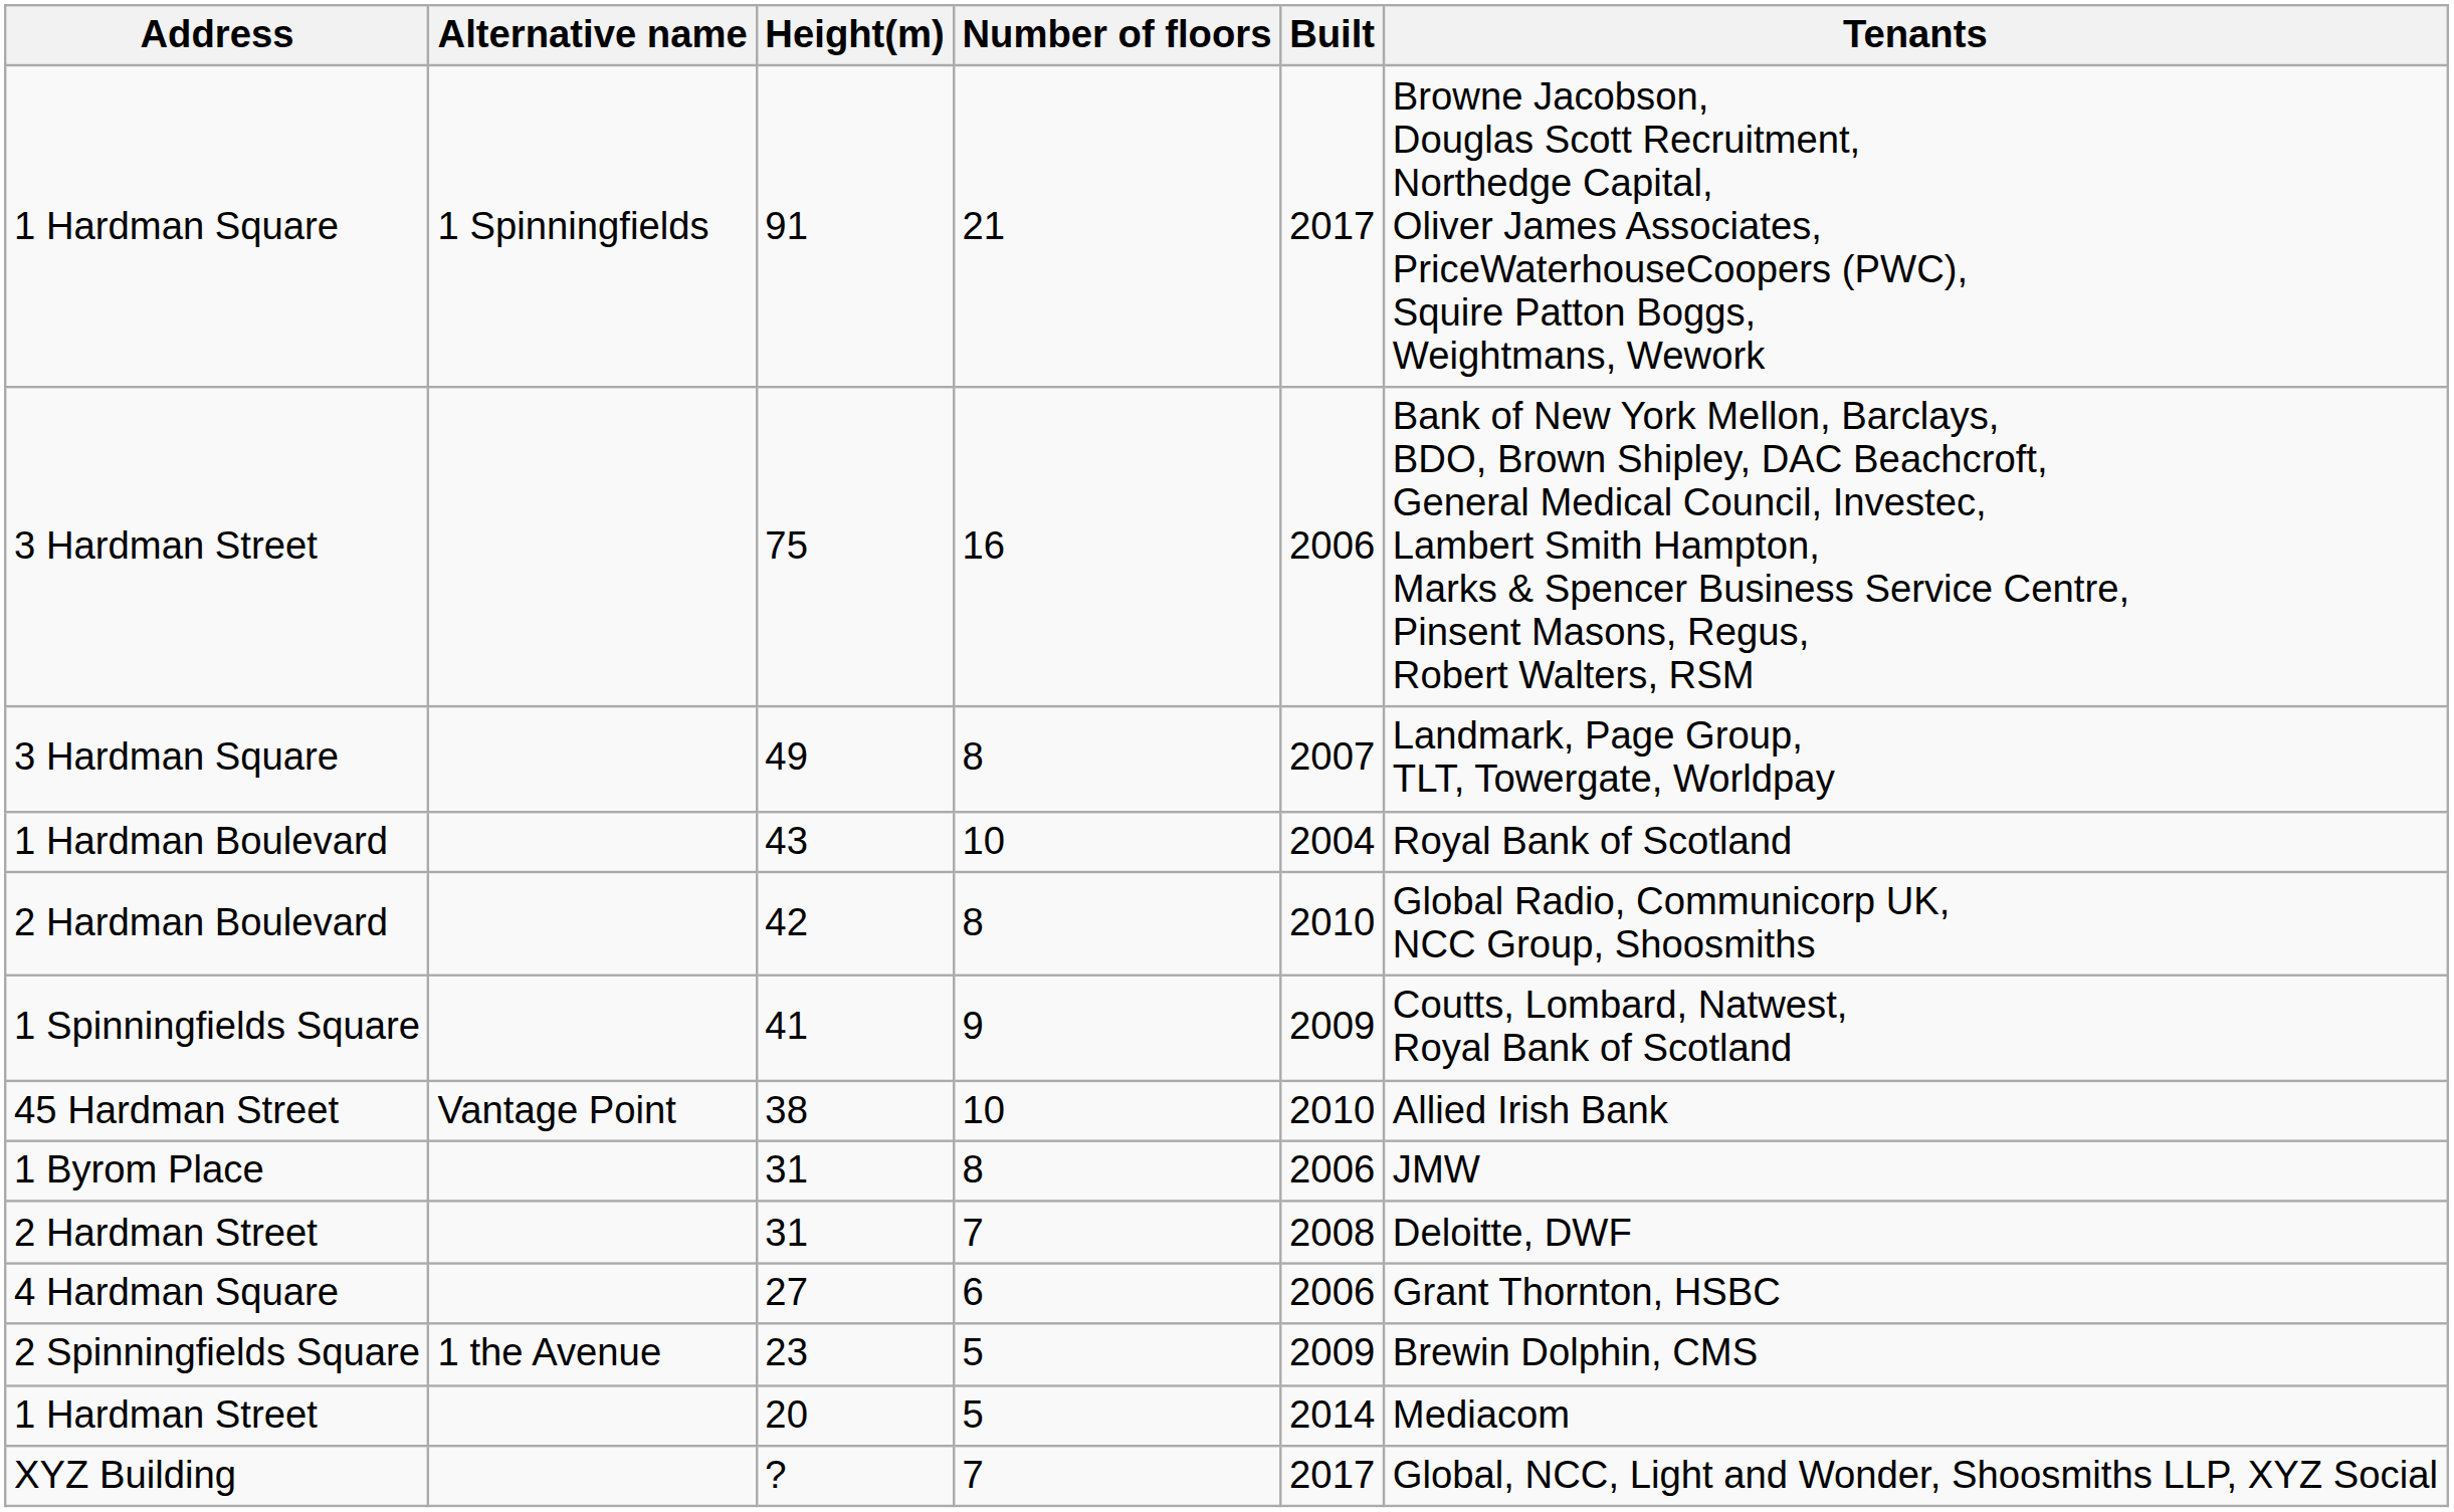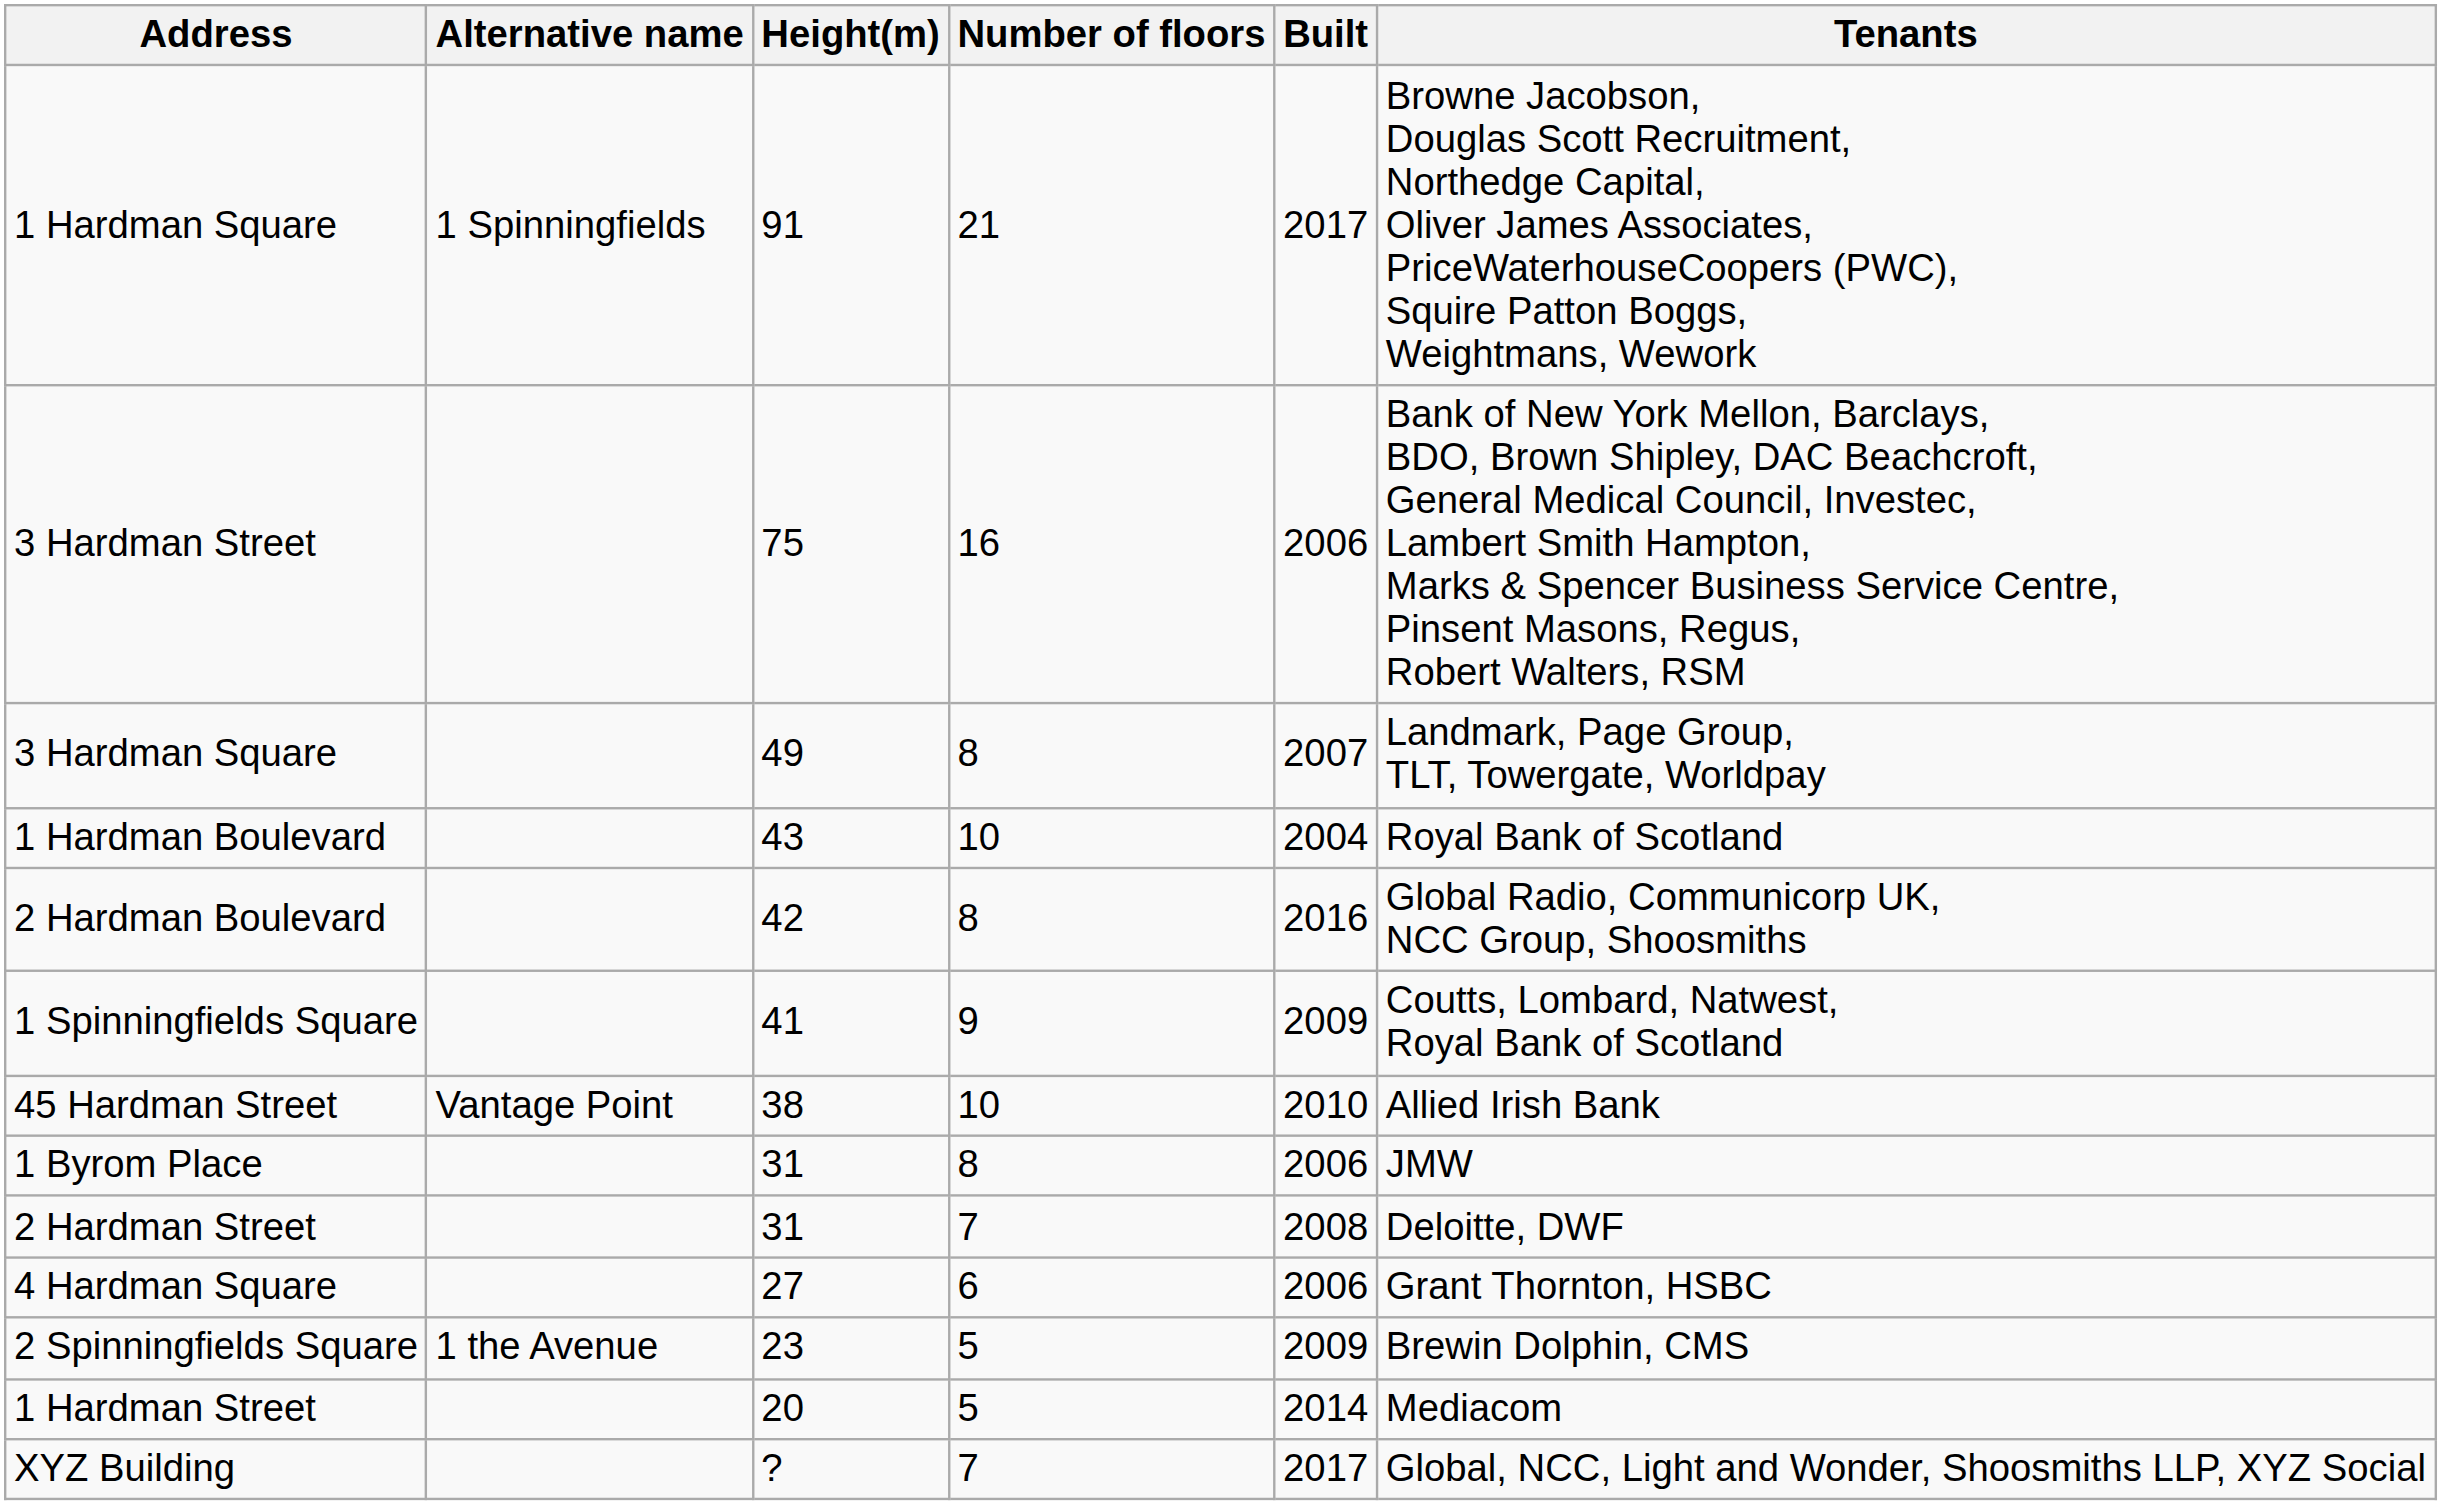2 Hardman Boulevard | Built: 2010 -> 2016
